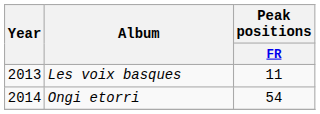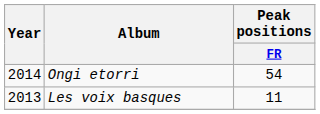rows swapped: Les voix basques <-> Ongi etorri
